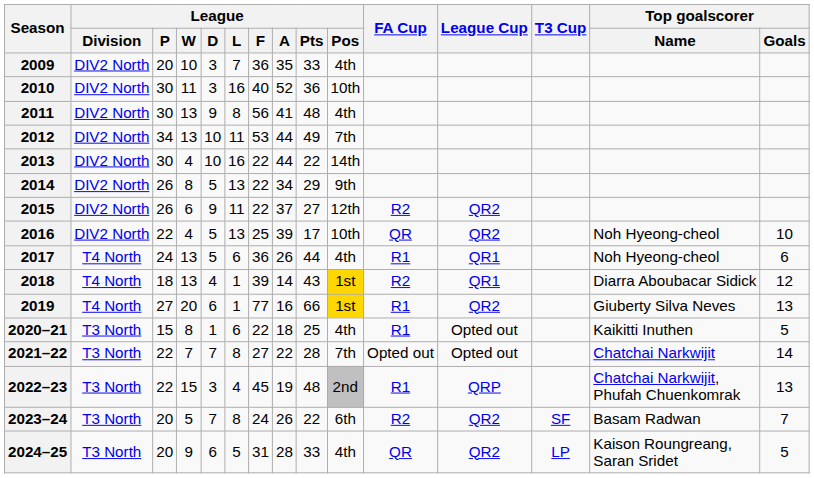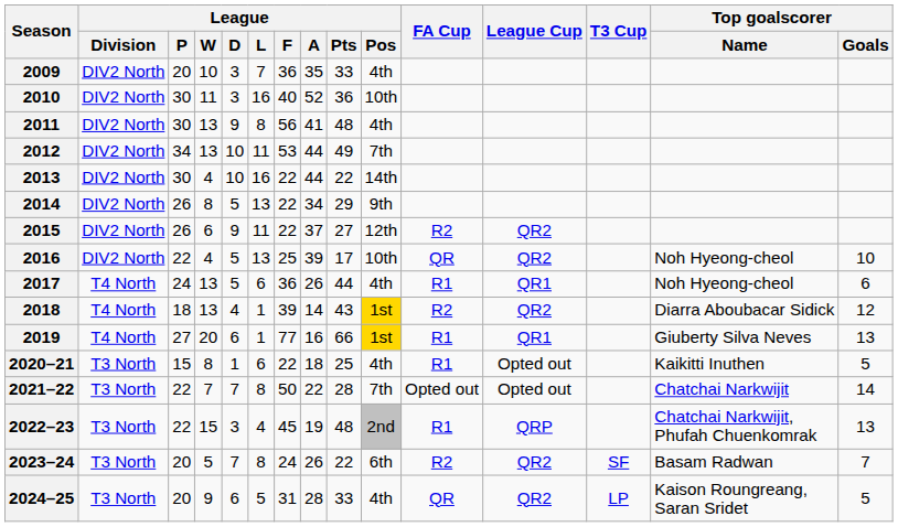2018 | League Cup: QR1 -> QR2
2019 | League Cup: QR2 -> QR1
2021–22 | League / F: 27 -> 50
